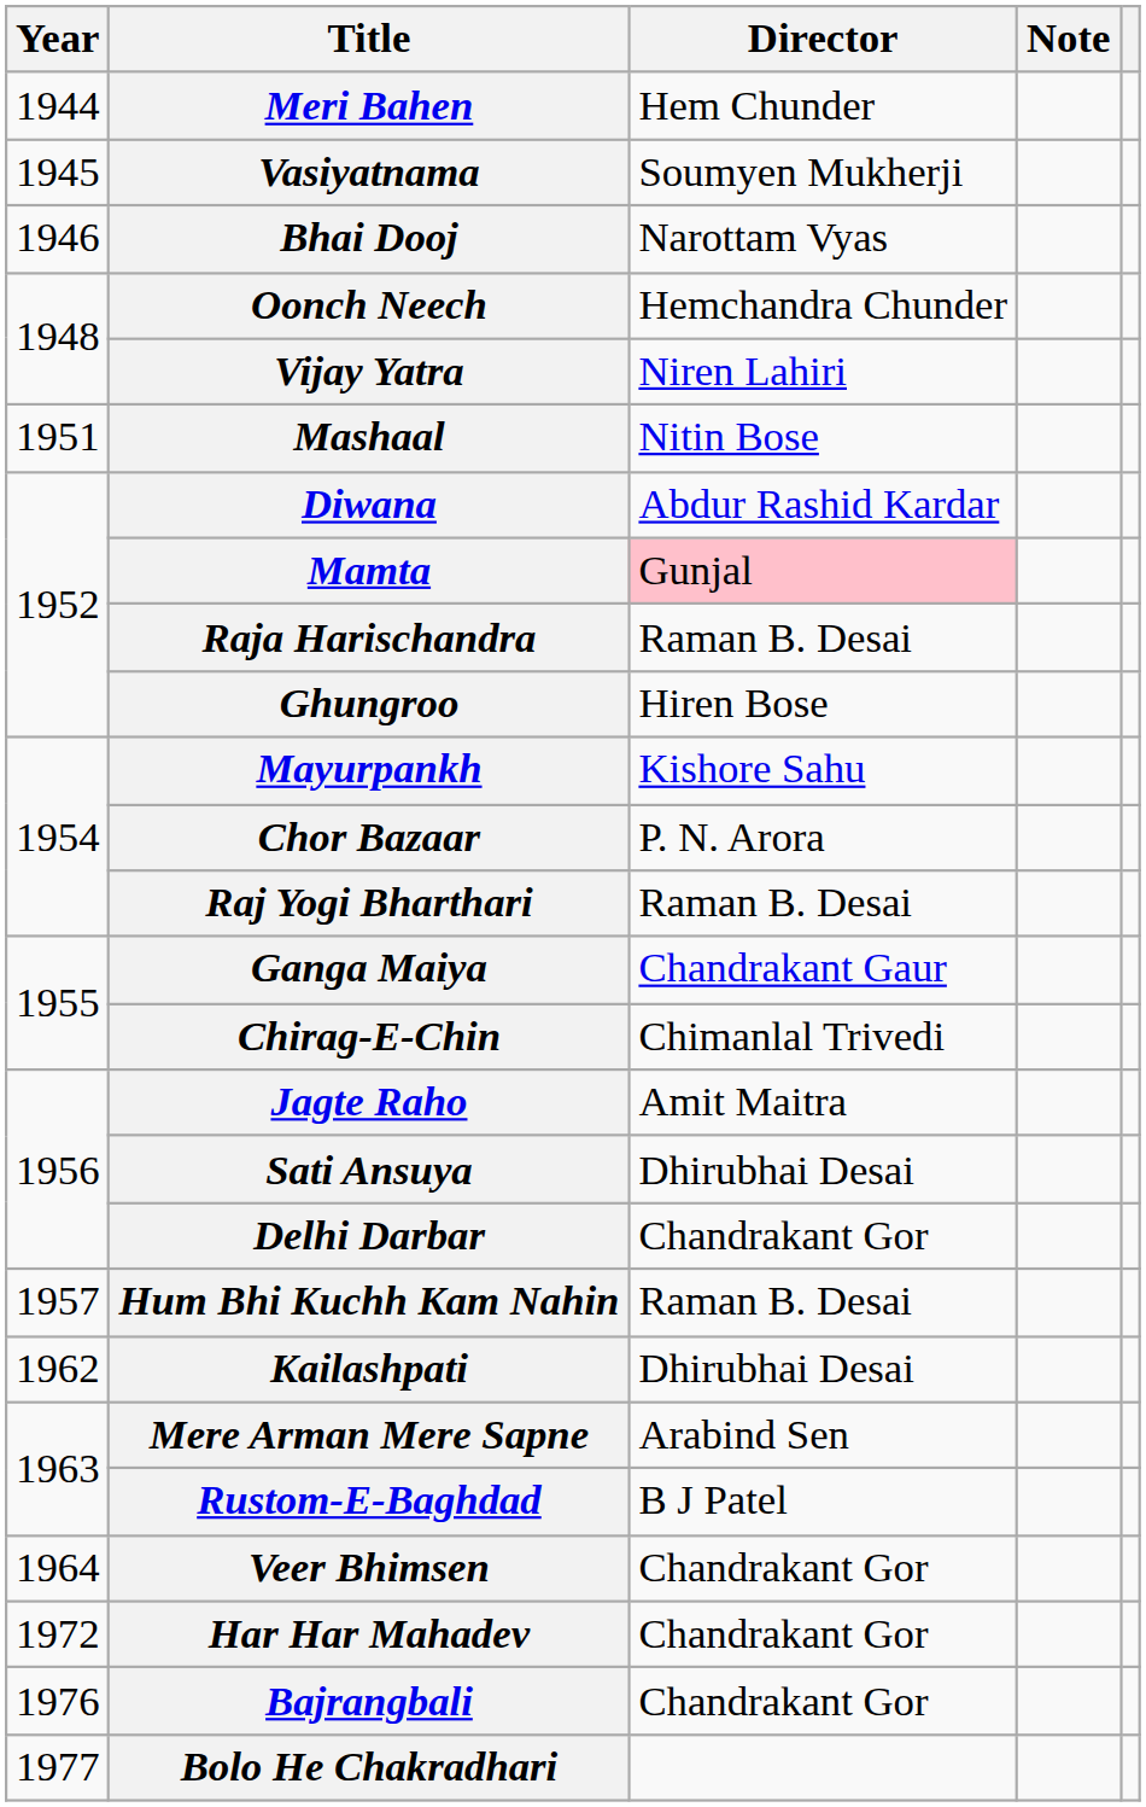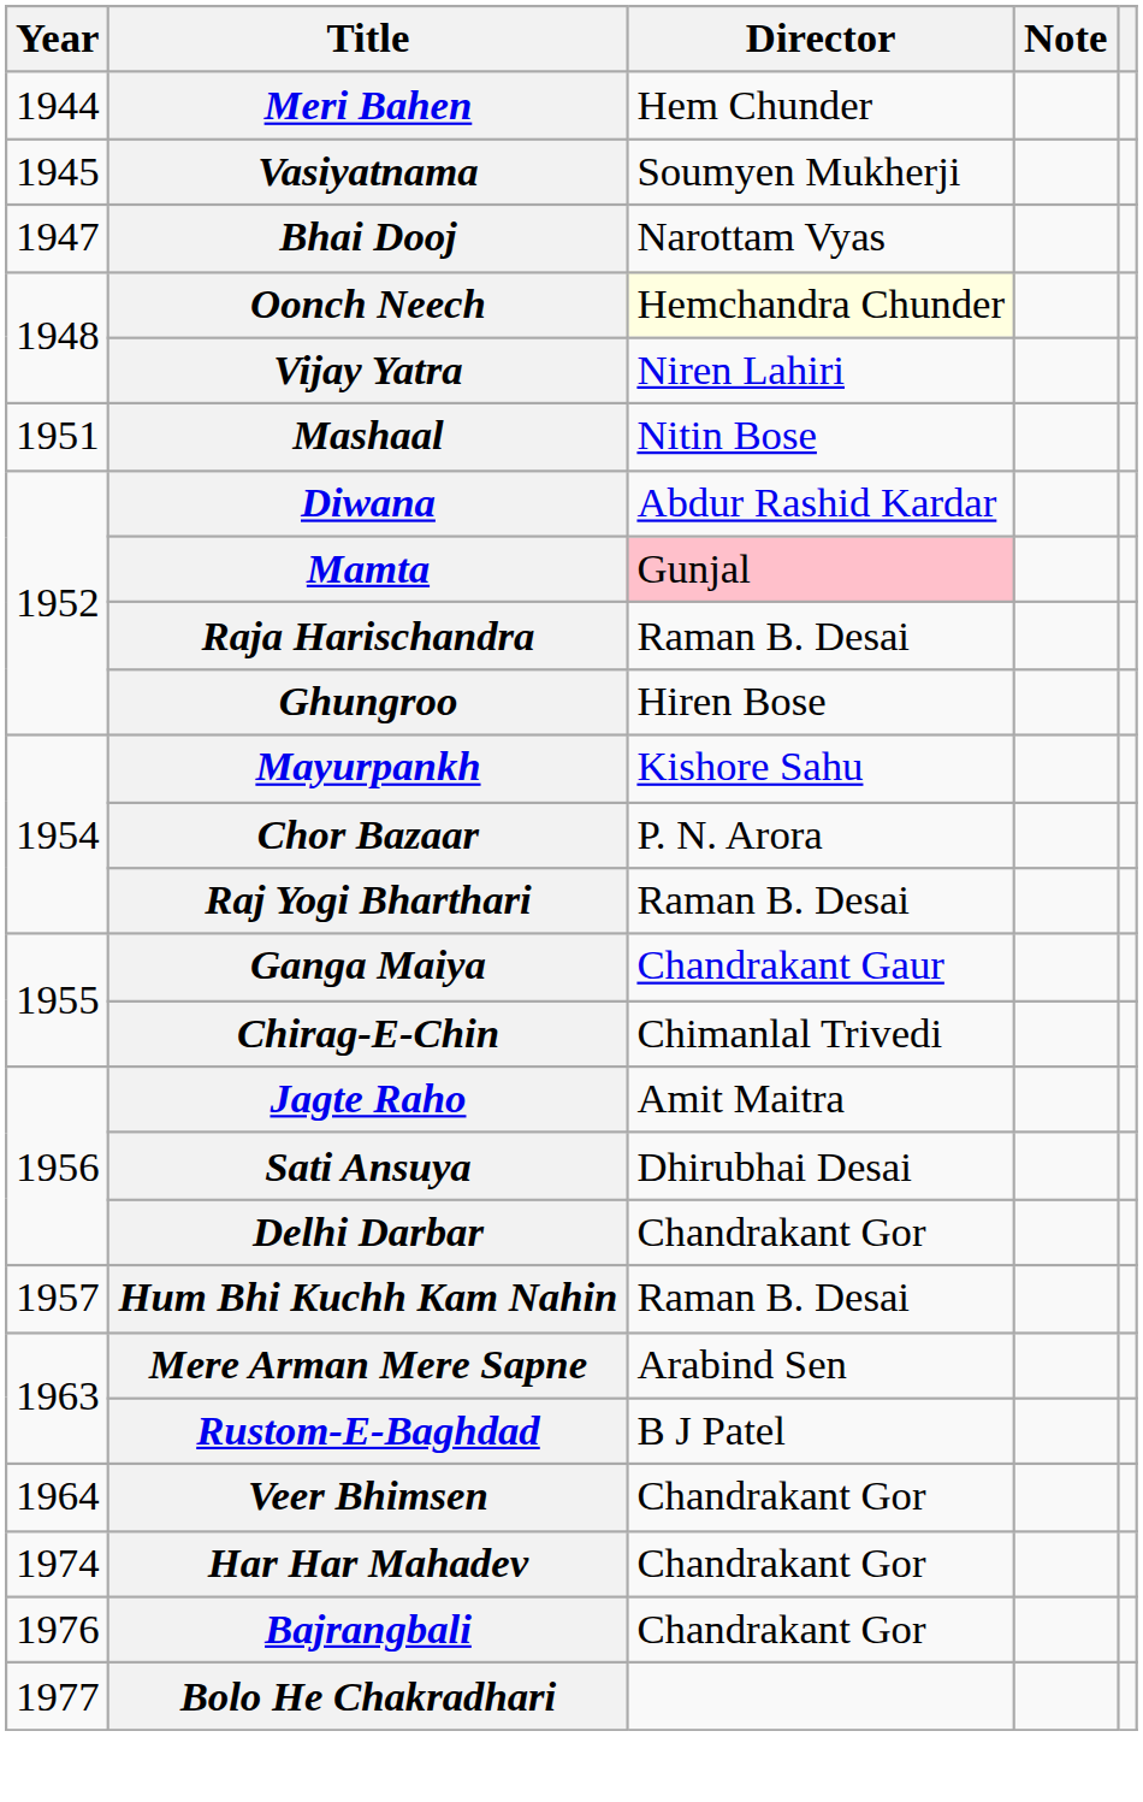Bhai Dooj | Year: 1946 -> 1947
Oonch Neech | Director: no background -> lightyellow background
- row: 1962 | Kailashpati | Dhirubhai Desai
Har Har Mahadev | Year: 1972 -> 1974
